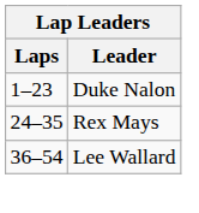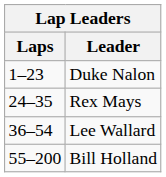+ row: 55–200 | Bill Holland
